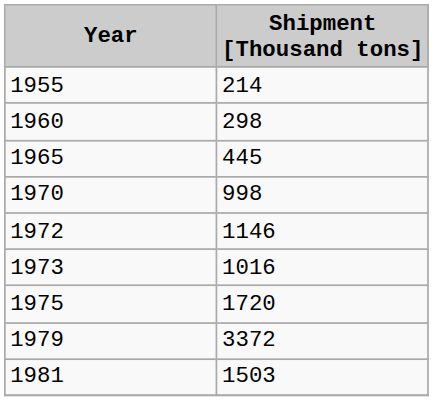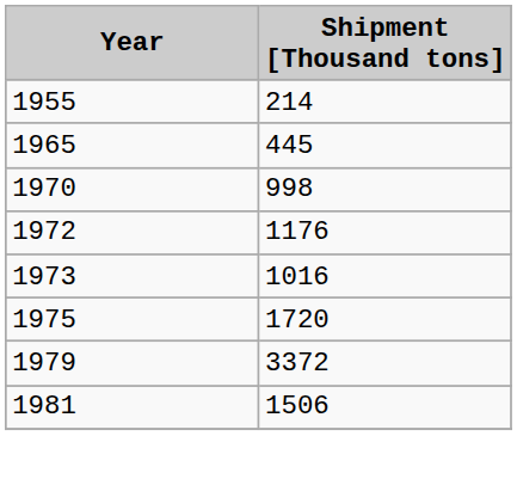- row: 1960 | 298
1972 | Shipment [Thousand tons]: 1146 -> 1176
1981 | Shipment [Thousand tons]: 1503 -> 1506
